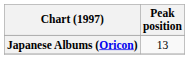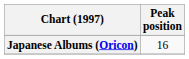Japanese Albums (Oricon) | Peak position: 13 -> 16
